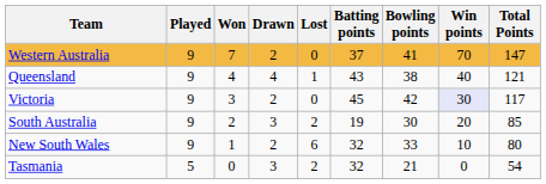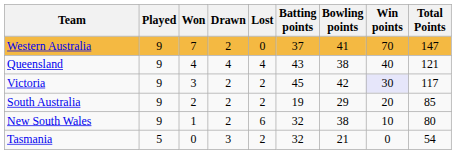Queensland | Lost: 1 -> 4
Victoria | Lost: 0 -> 2
South Australia | Drawn: 3 -> 2
South Australia | Bowling points: 30 -> 29
New South Wales | Bowling points: 33 -> 38
